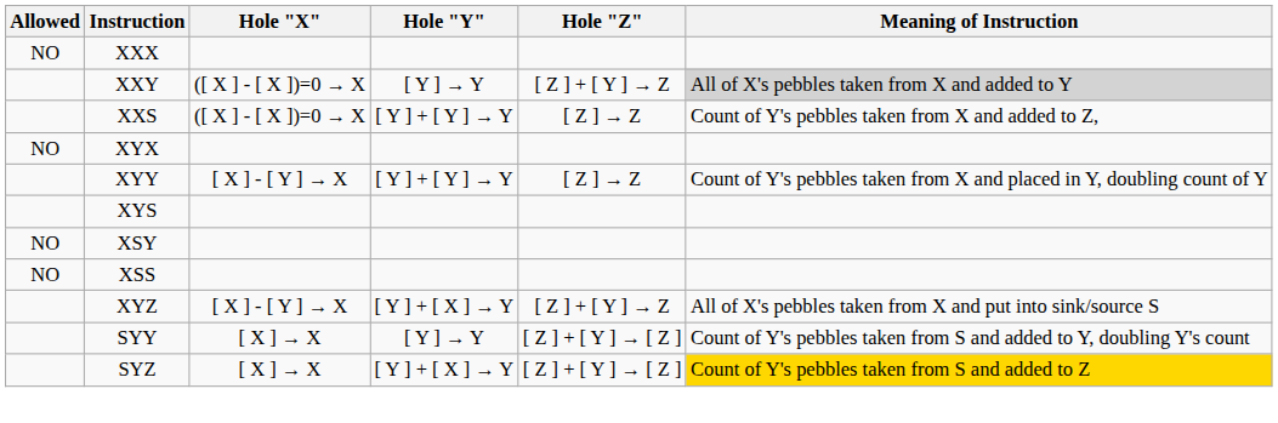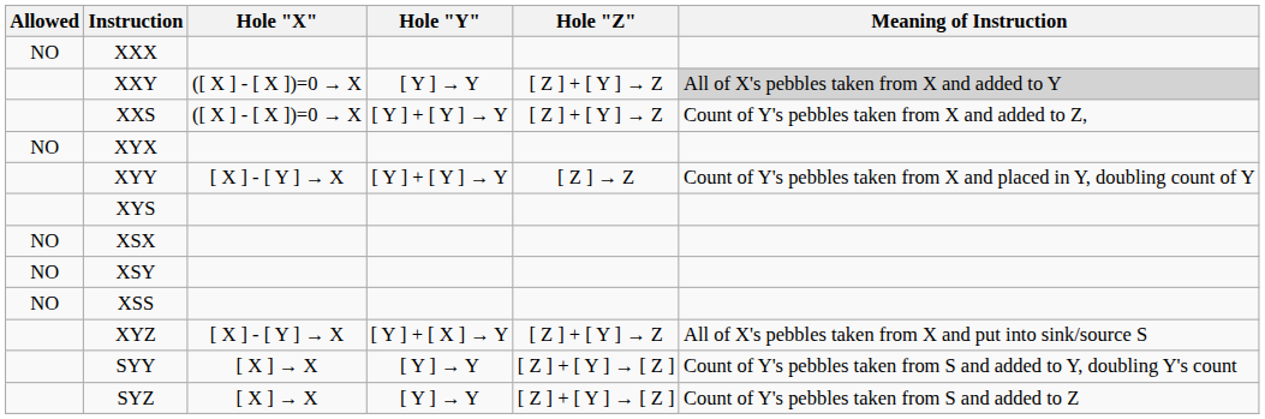XXS | Hole "Z": [ Z ] → Z -> [ Z ] + [ Y ] → Z
+ row: NO | XSX
SYZ | Hole "Y": [ Y ] + [ X ] → Y -> [ Y ] → Y
SYZ | Meaning of Instruction: gold background -> no background
